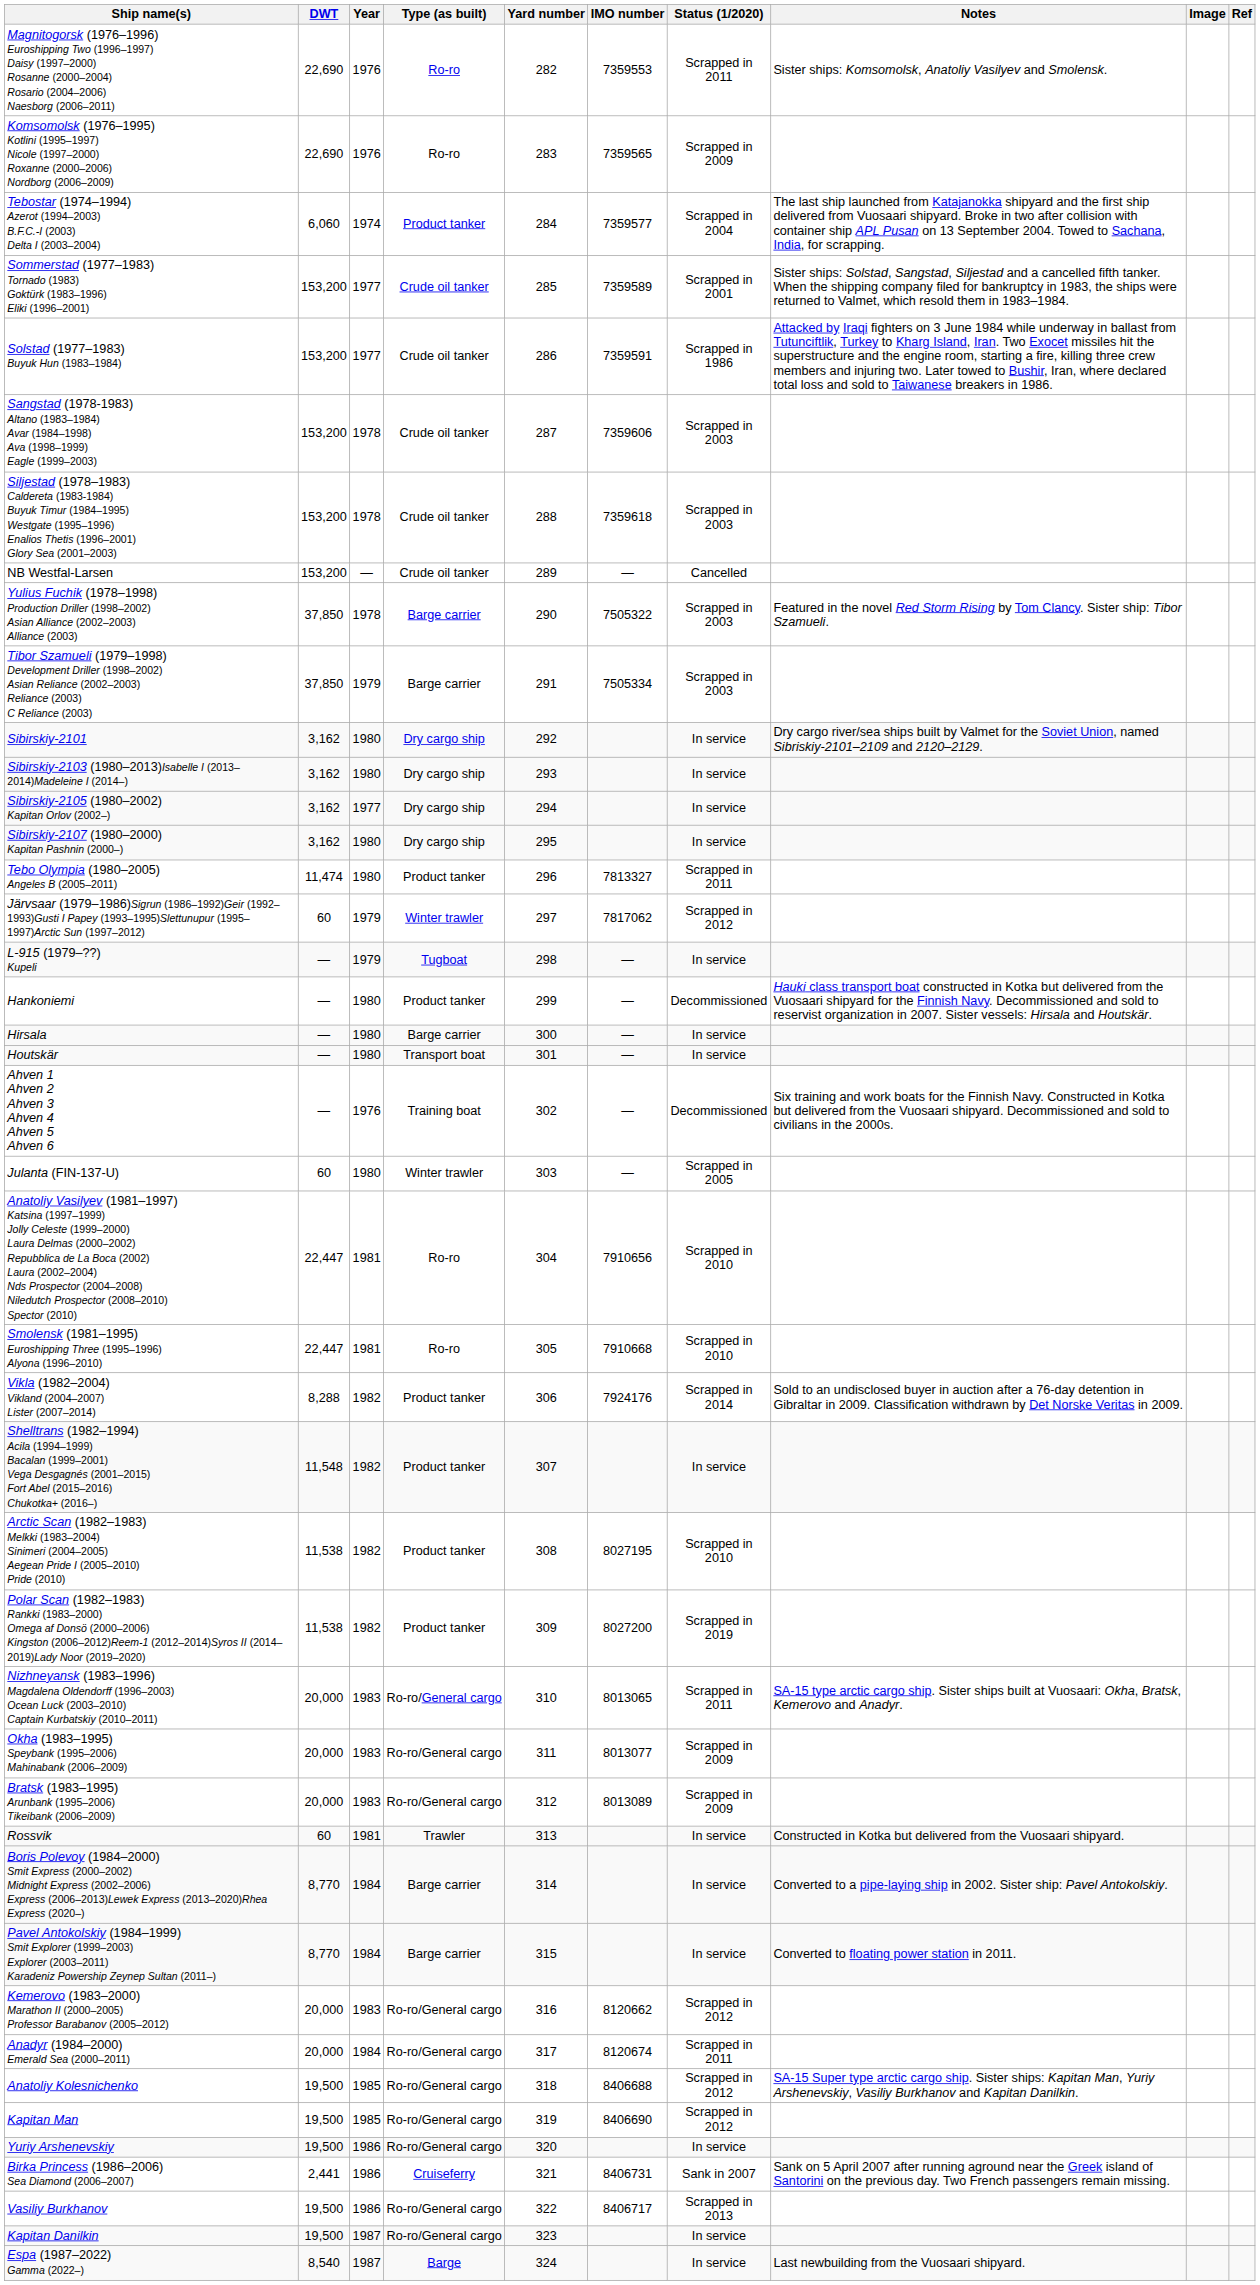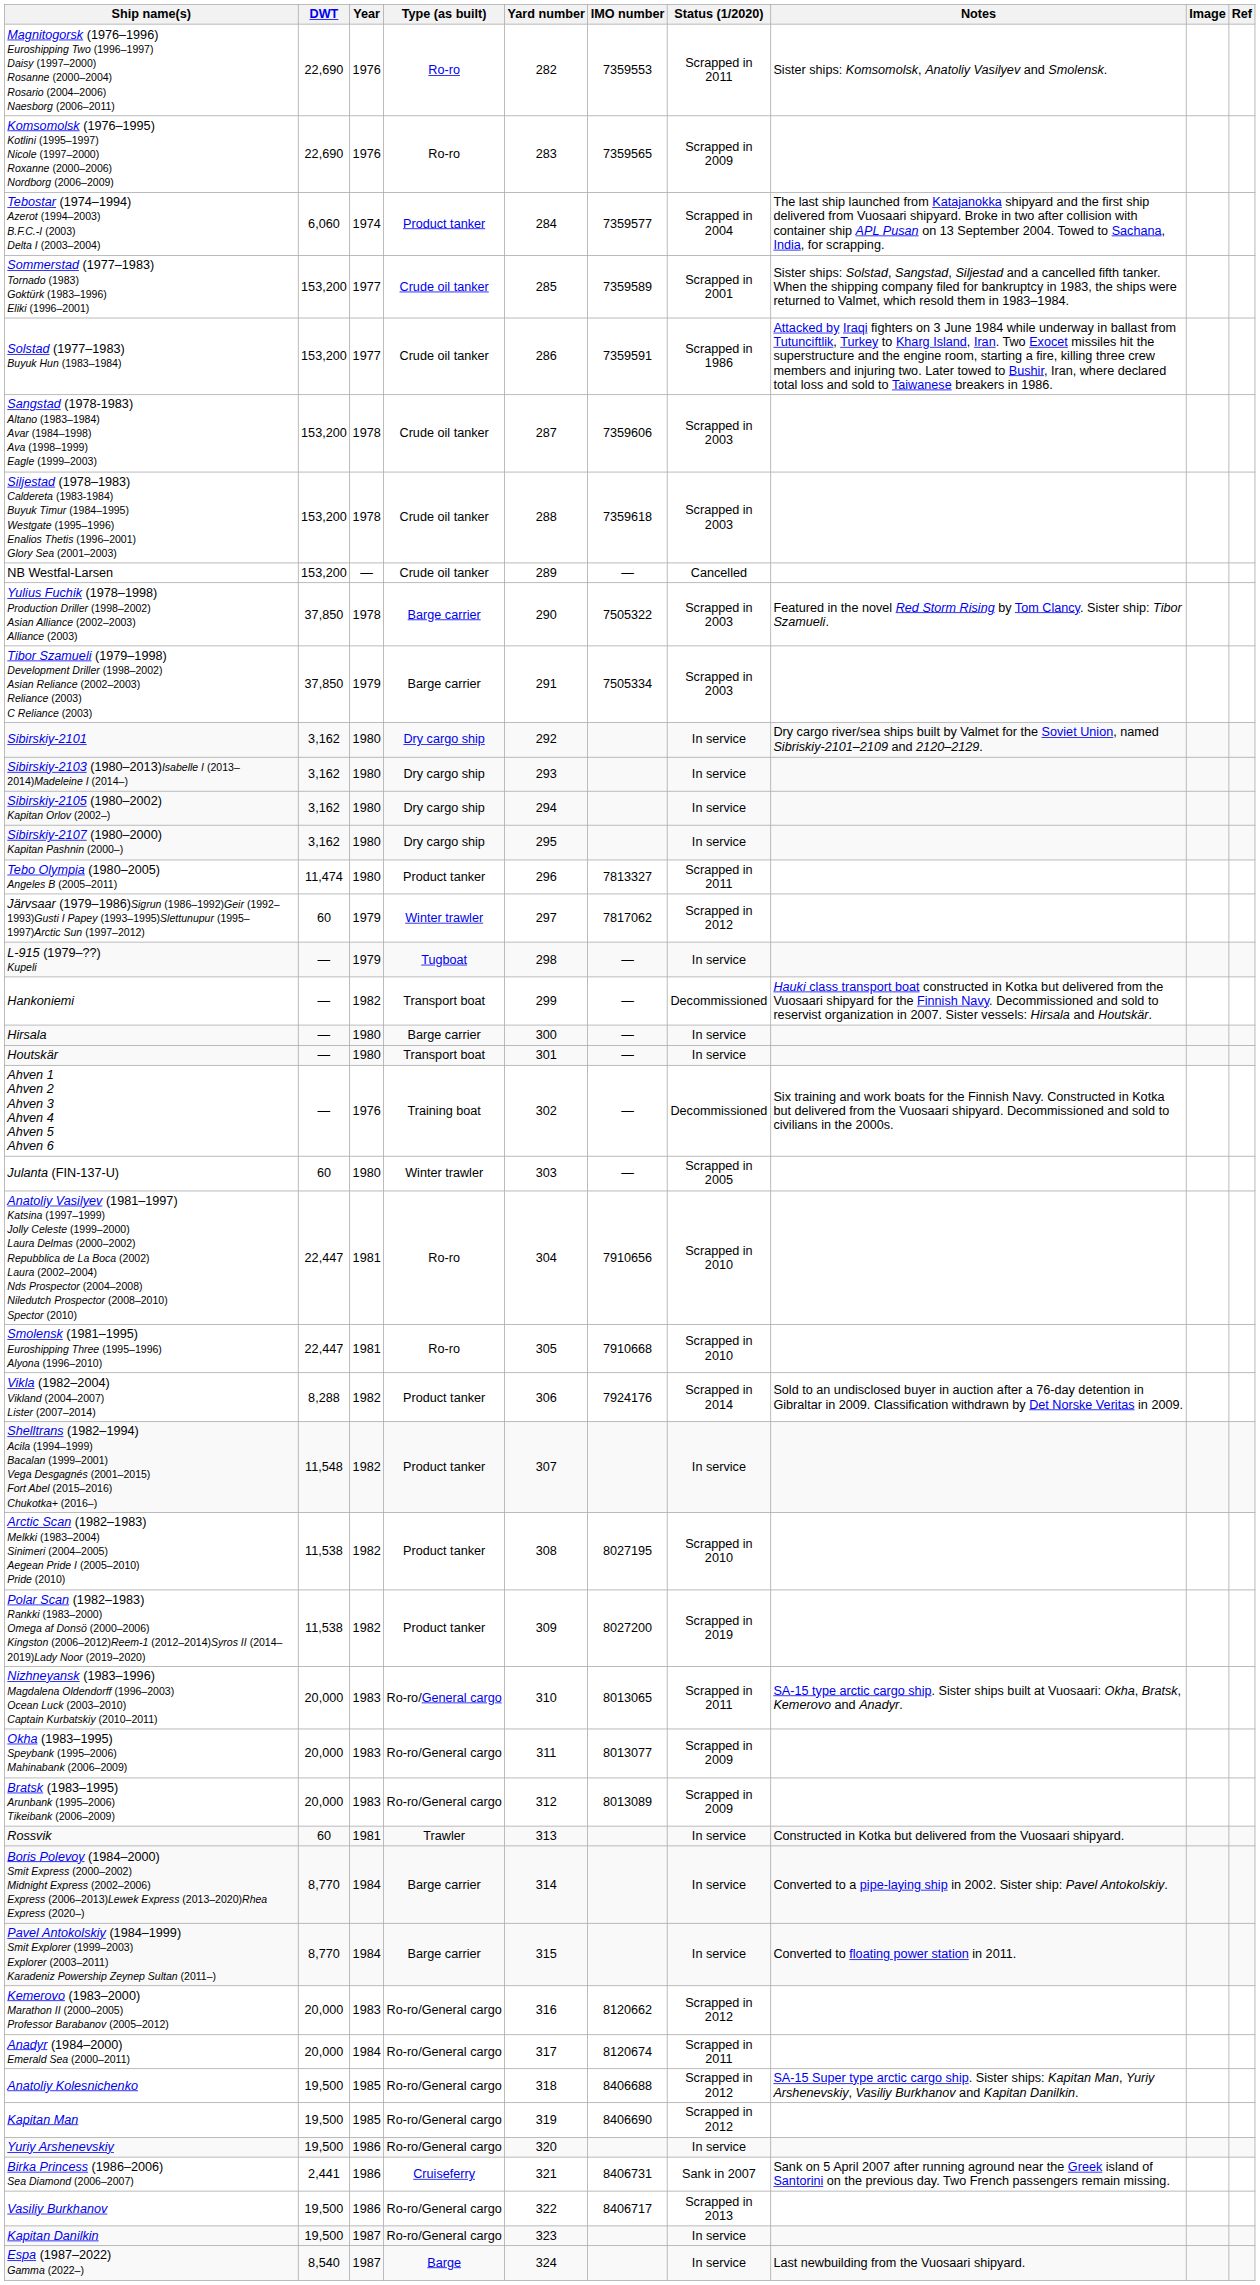Sibirskiy-2105 (1980–2002) Kapitan Orlov (2002–) | Year: 1977 -> 1980
Hankoniemi | Year: 1980 -> 1982
Hankoniemi | Type (as built): Product tanker -> Transport boat
